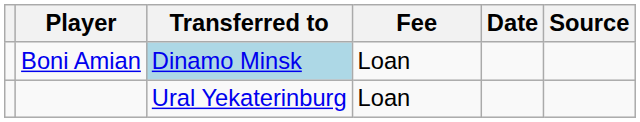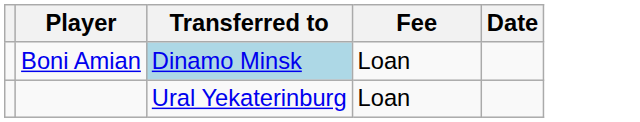- column: Source
